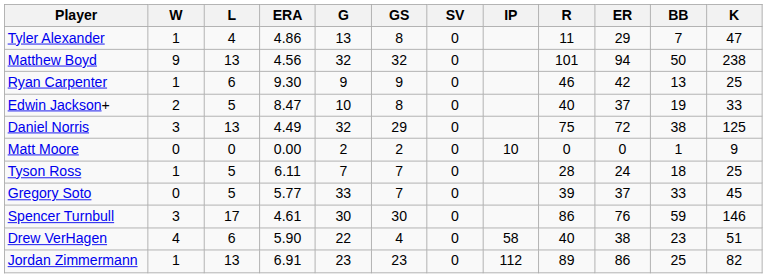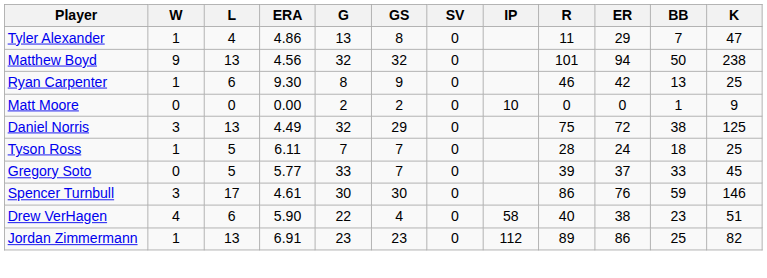Ryan Carpenter | G: 9 -> 8
- row: Edwin Jackson+ | 2 | 5 | 8.47 | 10 | 8 | 0 | 40 | 37 | 19 | 33
rows swapped: Matt Moore <-> Daniel Norris
